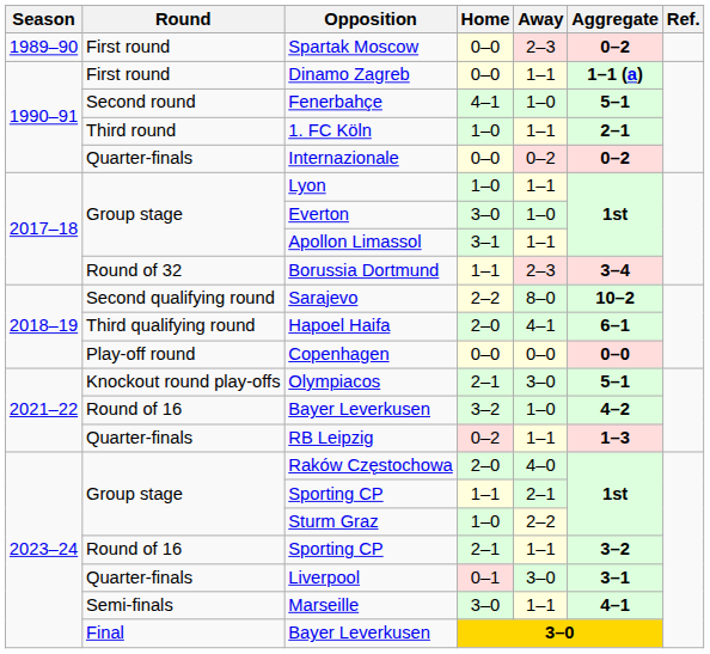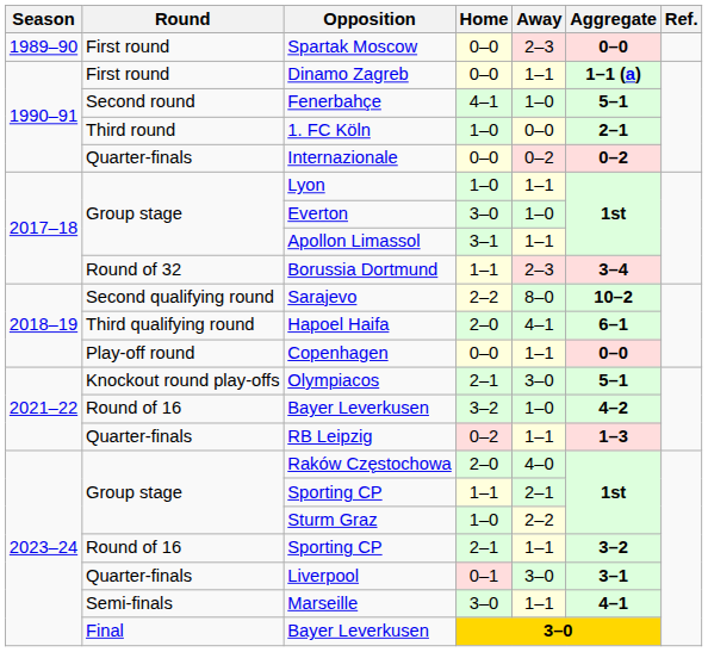Spartak Moscow | Aggregate: 0–2 -> 0–0
1. FC Köln | Away: 1–1 -> 0–0
Copenhagen | Away: 0–0 -> 1–1
